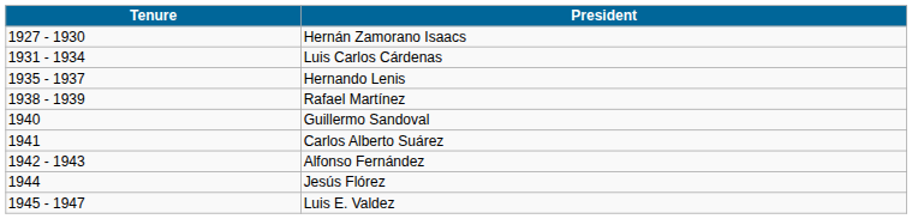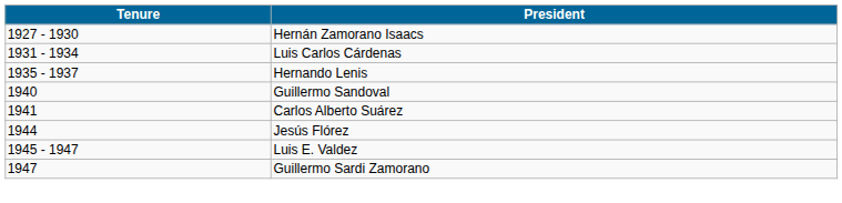- row: 1938 - 1939 | Rafael Martínez
- row: 1942 - 1943 | Alfonso Fernández
+ row: 1947 | Guillermo Sardi Zamorano
